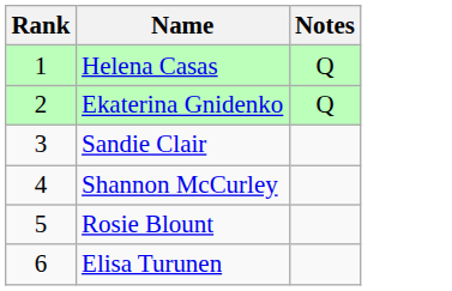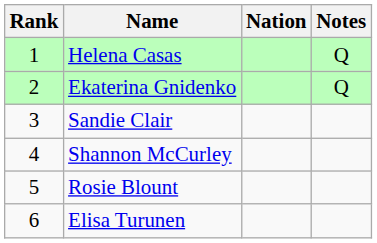+ column: Nation
